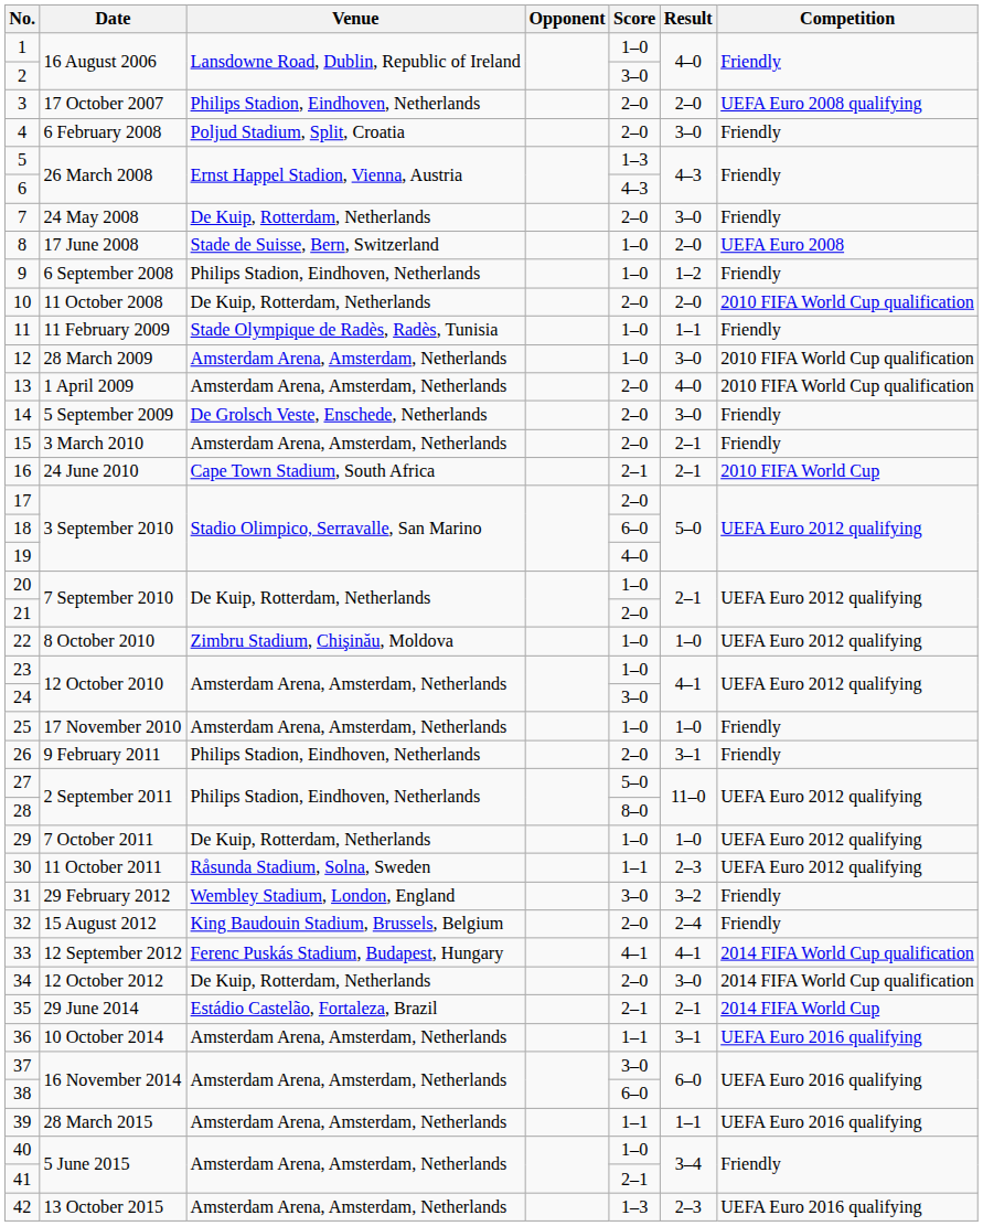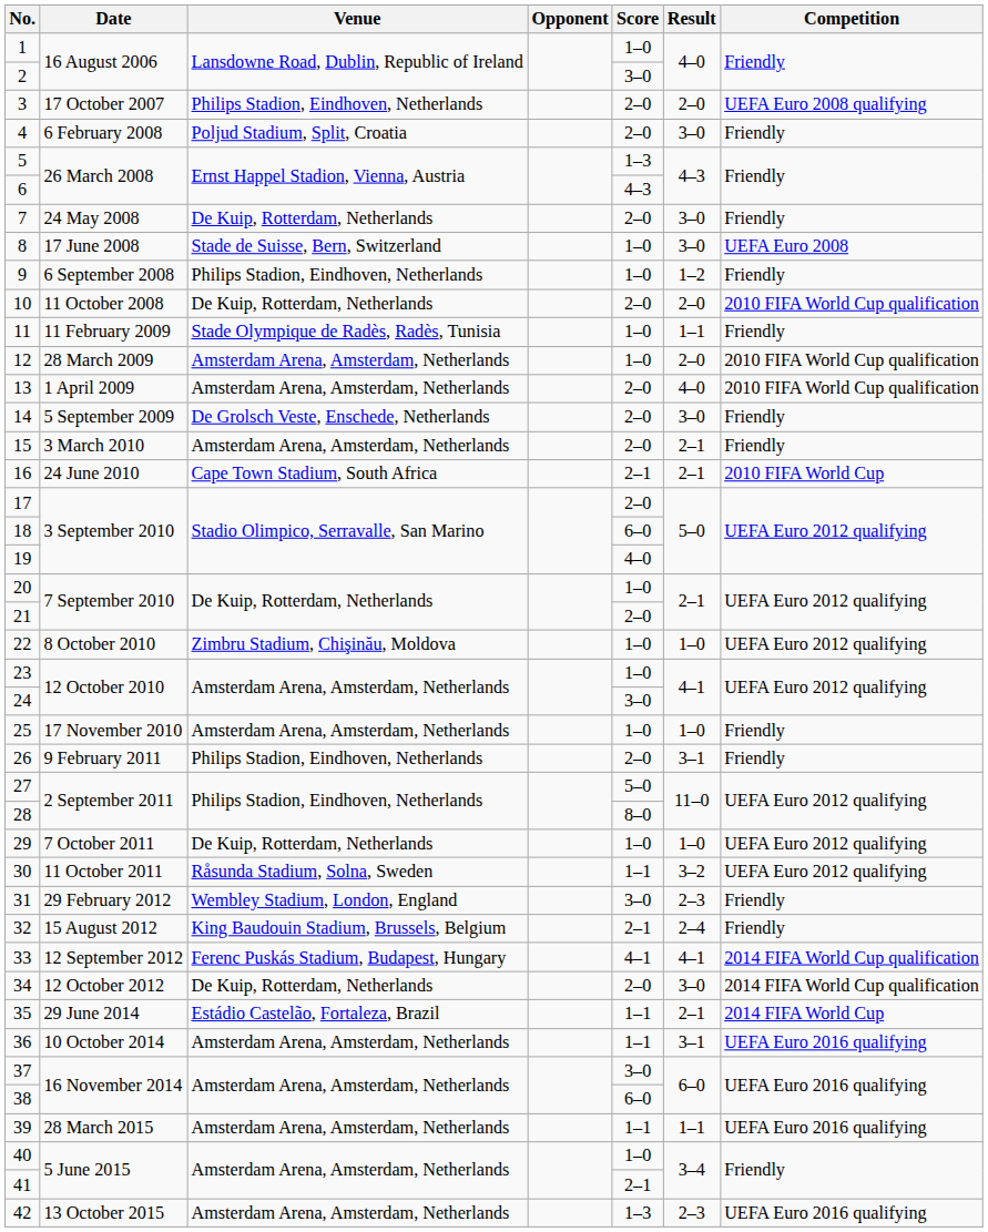8 | Result: 2–0 -> 3–0
12 | Result: 3–0 -> 2–0
30 | Result: 2–3 -> 3–2
31 | Result: 3–2 -> 2–3
32 | Score: 2–0 -> 2–1
35 | Score: 2–1 -> 1–1
